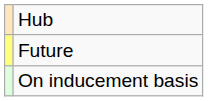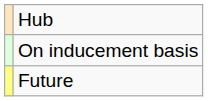rows swapped: Future <-> On inducement basis
